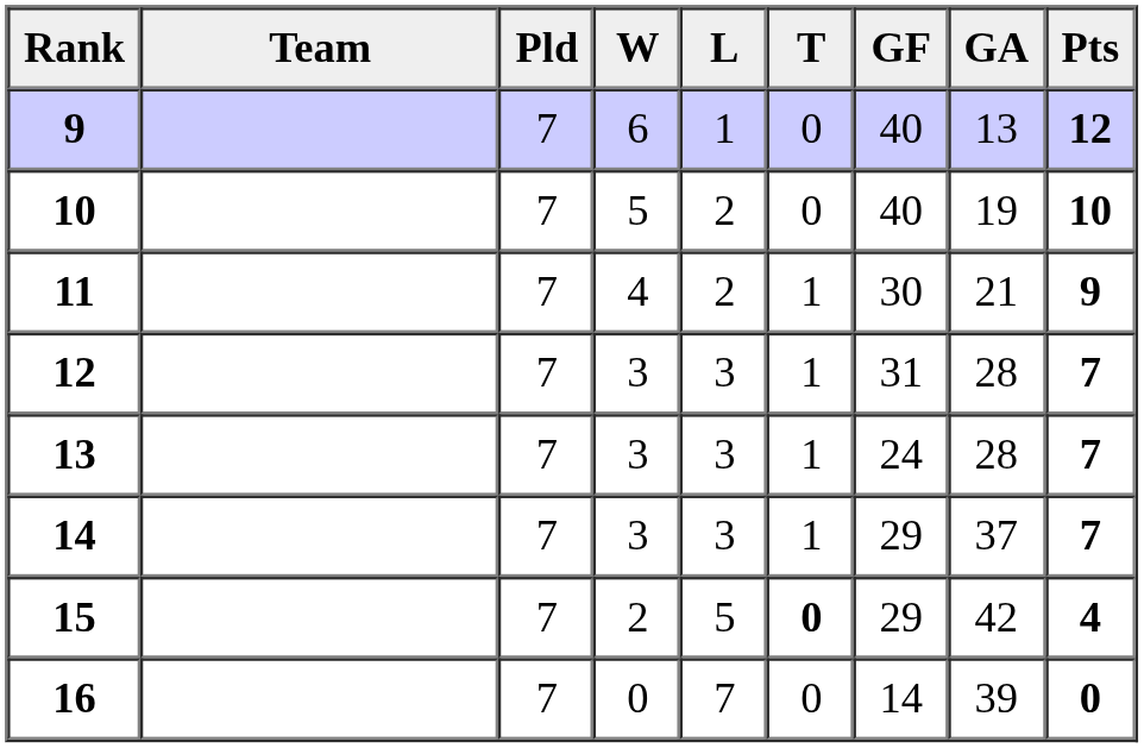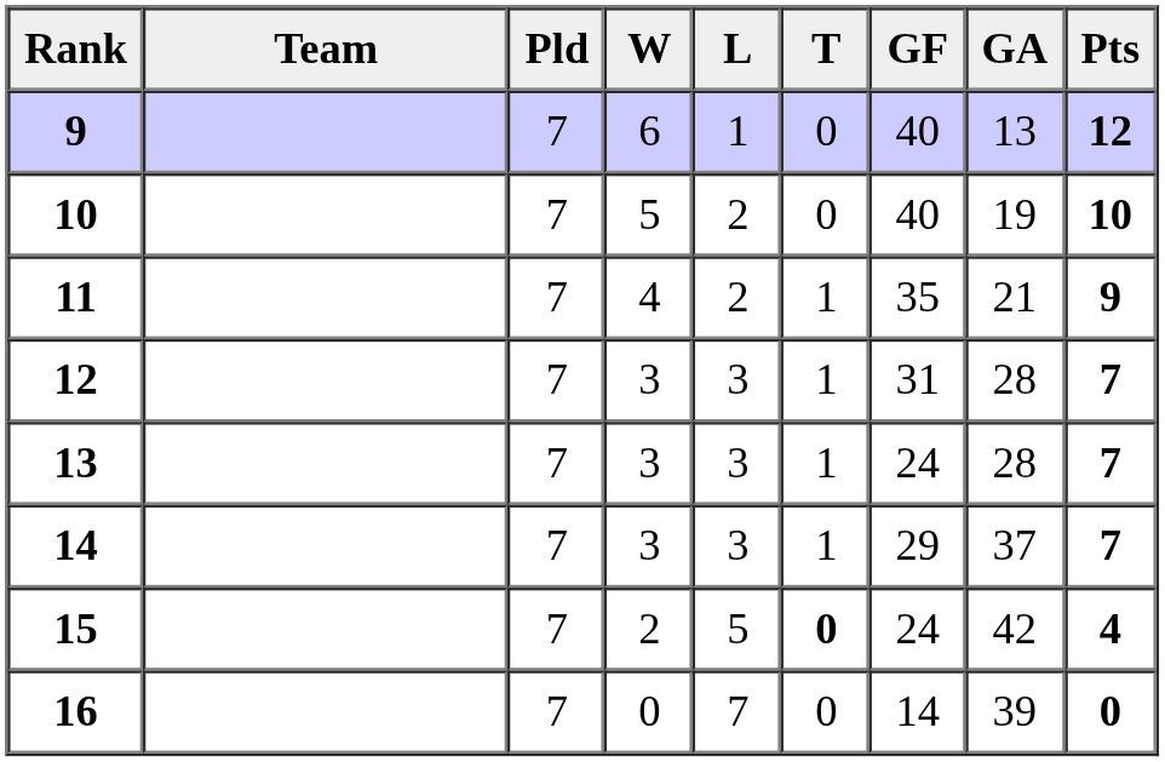11 | GF: 30 -> 35
15 | GF: 29 -> 24
